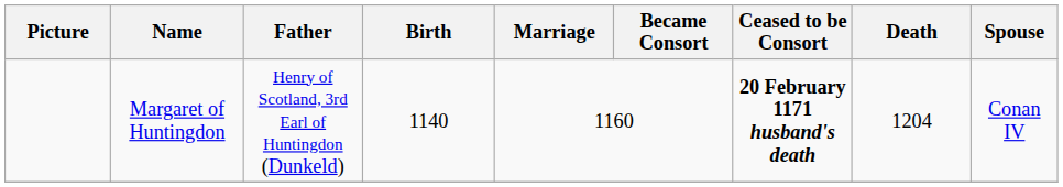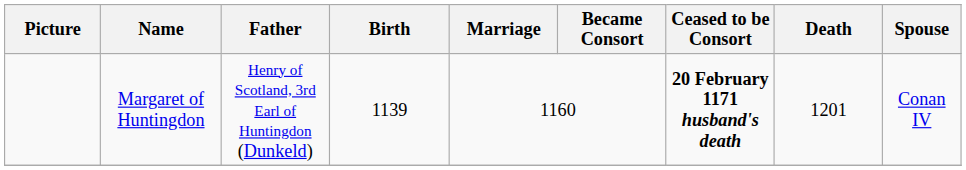Margaret of Huntingdon | Birth: 1140 -> 1139
Margaret of Huntingdon | Death: 1204 -> 1201
